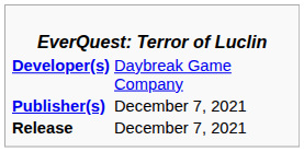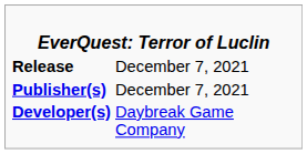rows swapped: Developer(s) <-> Release
